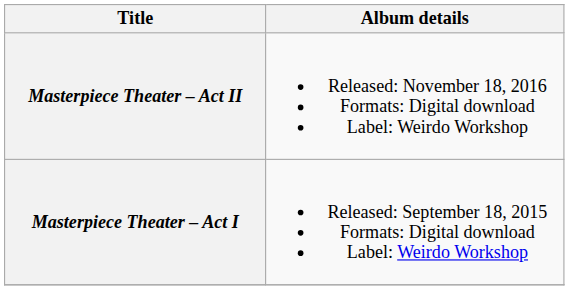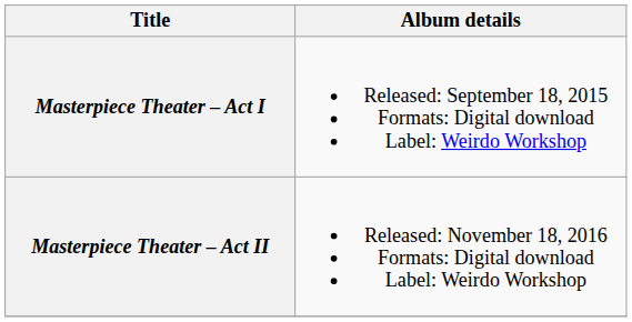rows swapped: Masterpiece Theater – Act I <-> Masterpiece Theater – Act II
